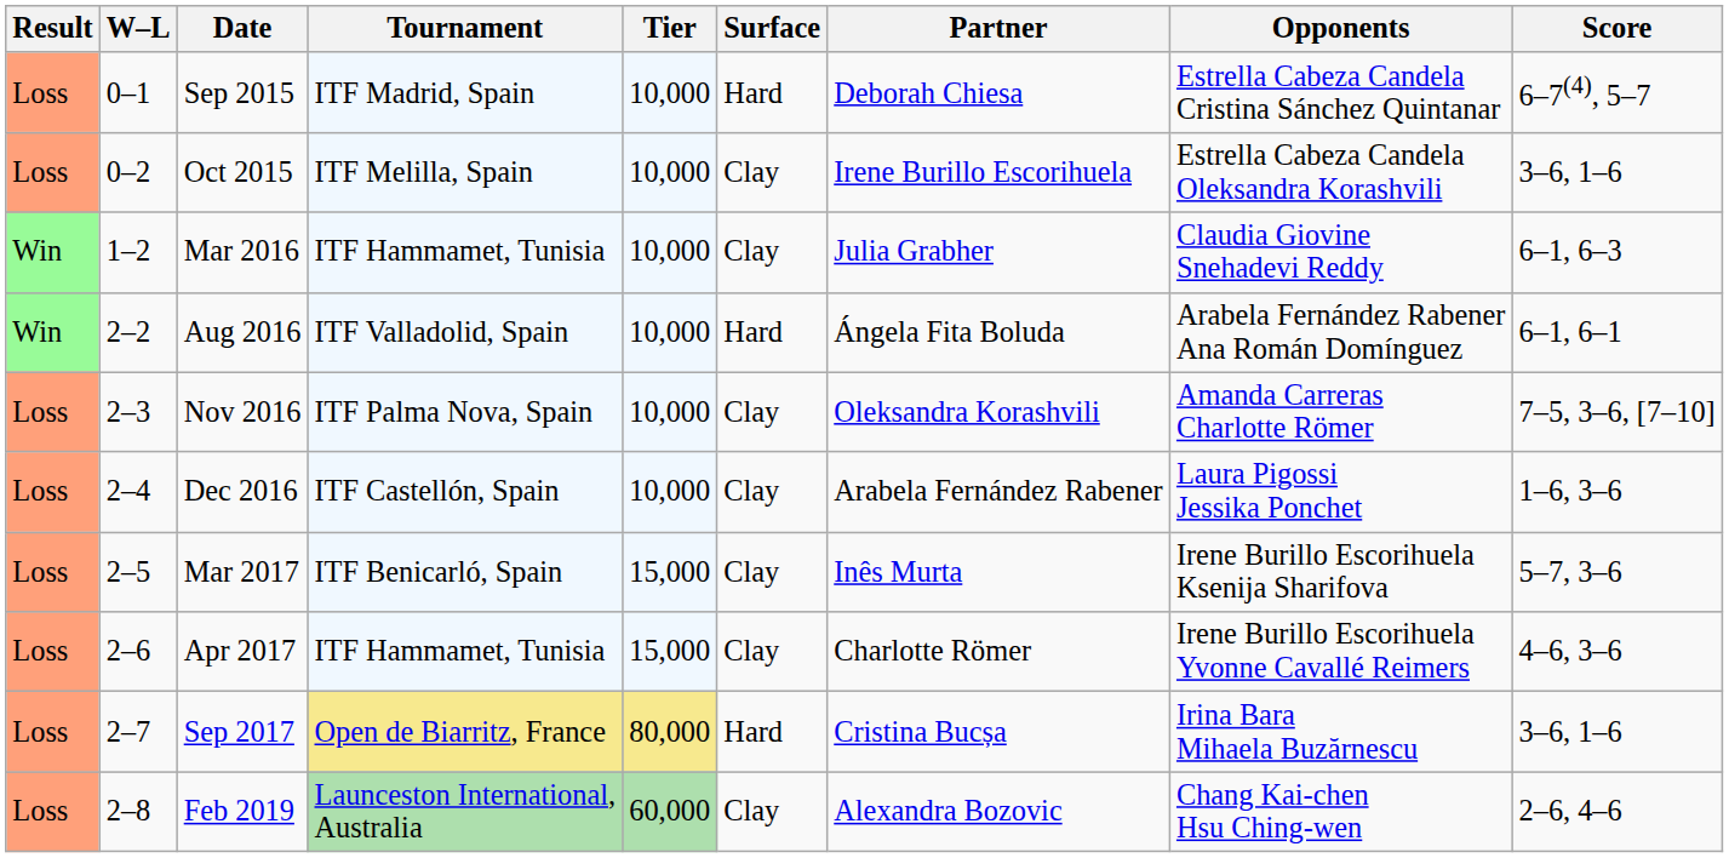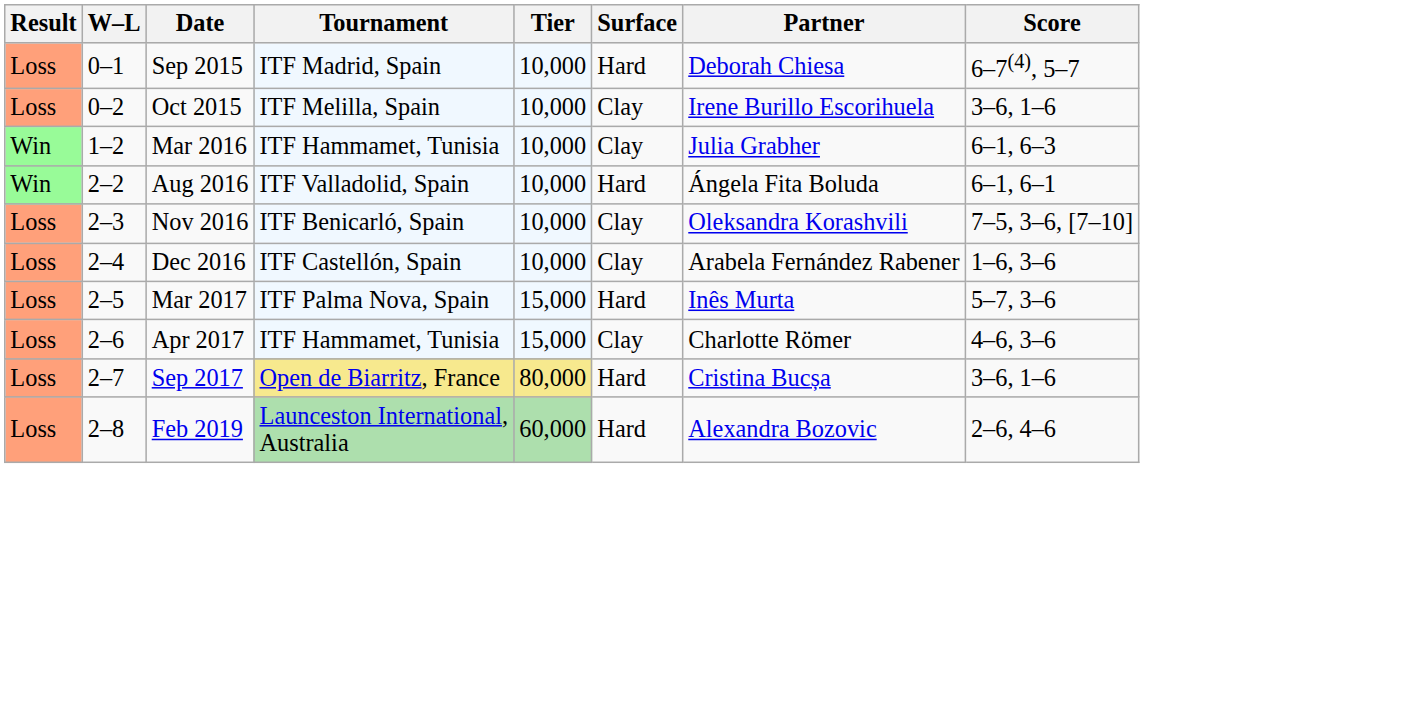- column: Opponents | Estrella Cabeza Candela Cristina Sánchez Quintanar | Estrella Cabeza Candela Oleksandra Korashvili | Claudia Giovine Snehadevi Reddy | Arabela Fernández Rabener Ana Román Domínguez | Amanda Carreras Charlotte Römer | Laura Pigossi Jessika Ponchet | Irene Burillo Escorihuela Ksenija Sharifova | Irene Burillo Escorihuela Yvonne Cavallé Reimers | Irina Bara Mihaela Buzărnescu | Chang Kai-chen Hsu Ching-wen
Nov 2016 | Tournament: ITF Palma Nova, Spain -> ITF Benicarló, Spain
Mar 2017 | Tournament: ITF Benicarló, Spain -> ITF Palma Nova, Spain
Mar 2017 | Surface: Clay -> Hard
Feb 2019 | Surface: Clay -> Hard
